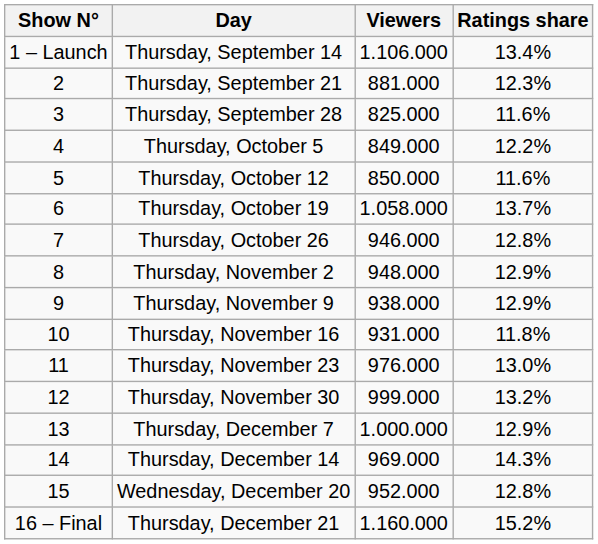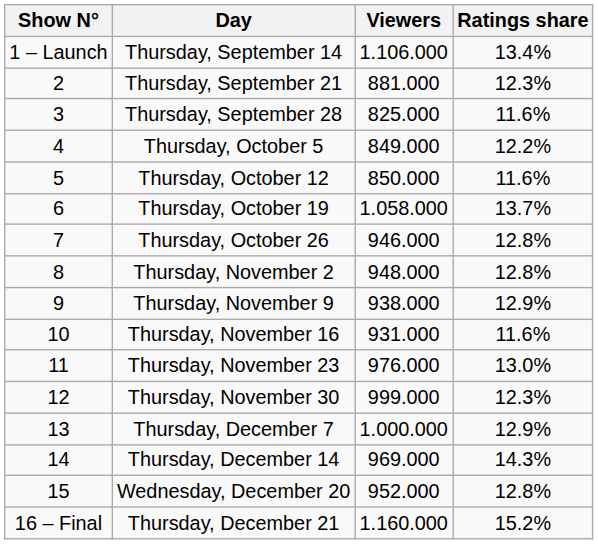Thursday, November 2 | Ratings share: 12.9% -> 12.8%
Thursday, November 16 | Ratings share: 11.8% -> 11.6%
Thursday, November 30 | Ratings share: 13.2% -> 12.3%
